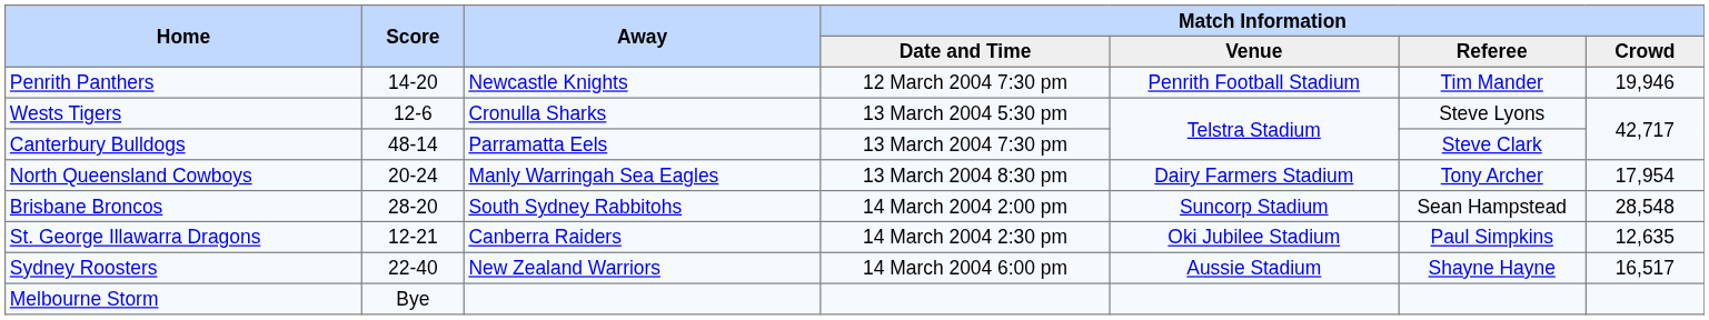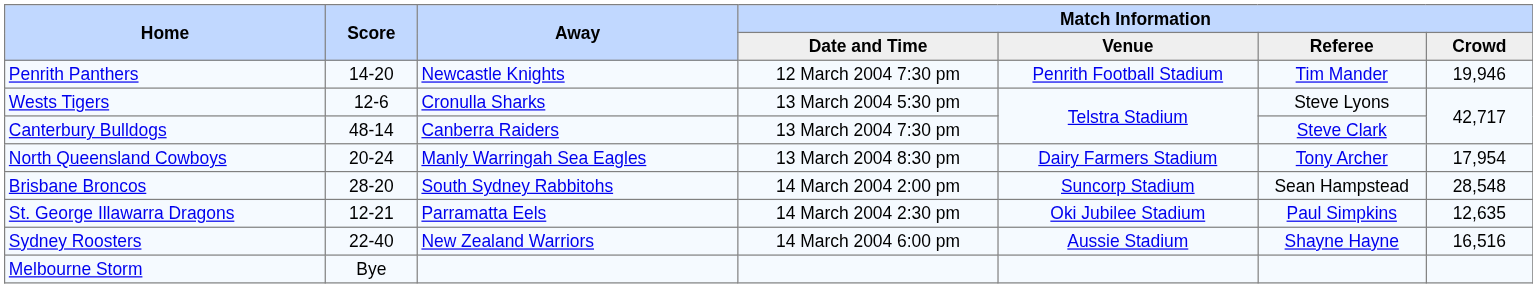Canterbury Bulldogs | Away: Parramatta Eels -> Canberra Raiders
St. George Illawarra Dragons | Away: Canberra Raiders -> Parramatta Eels
Sydney Roosters | Match Information / Crowd: 16,517 -> 16,516
